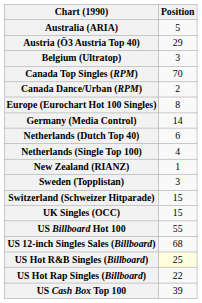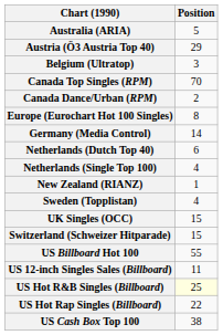Sweden (Topplistan) | Position: 3 -> 4
rows swapped: Switzerland (Schweizer Hitparade) <-> UK Singles (OCC)
US 12-inch Singles Sales (Billboard) | Position: 68 -> 11
US Cash Box Top 100 | Position: 39 -> 38
